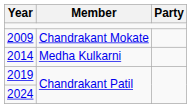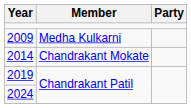2009 | Member: Chandrakant Mokate -> Medha Kulkarni
2014 | Member: Medha Kulkarni -> Chandrakant Mokate
